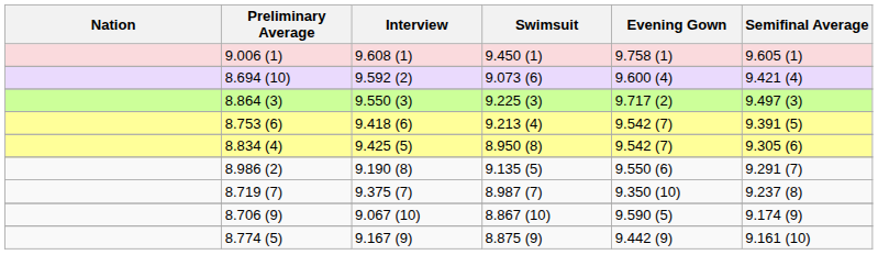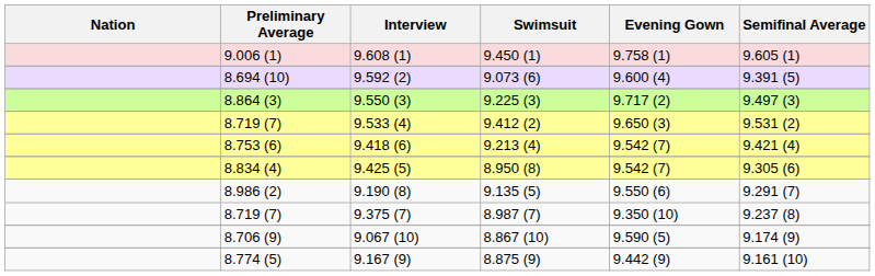9.592 (2) | Semifinal Average: 9.421 (4) -> 9.391 (5)
+ row: 8.719 (7) | 9.533 (4) | 9.412 (2) | 9.650 (3) | 9.531 (2)
9.418 (6) | Semifinal Average: 9.391 (5) -> 9.421 (4)
